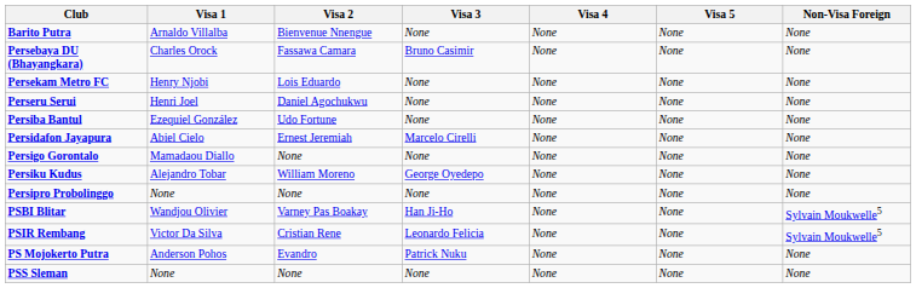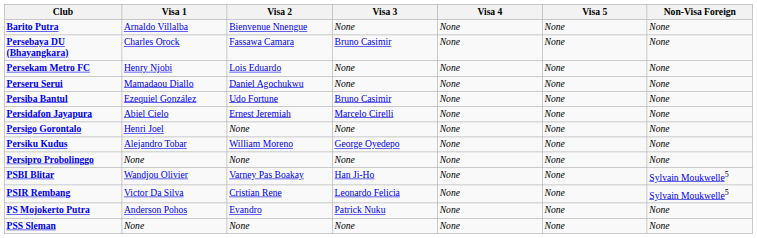Perseru Serui | Visa 1: Henri Joel -> Mamadaou Diallo
Persiba Bantul | Visa 3: None -> Bruno Casimir
Persigo Gorontalo | Visa 1: Mamadaou Diallo -> Henri Joel
